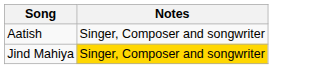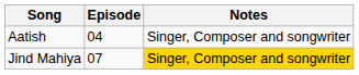+ column: Episode | 04 | 07
